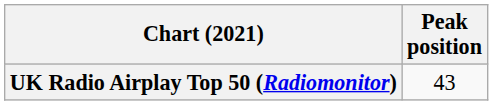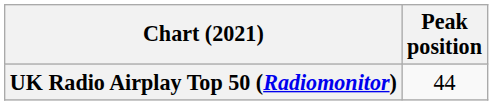UK Radio Airplay Top 50 (Radiomonitor) | Peak position: 43 -> 44
